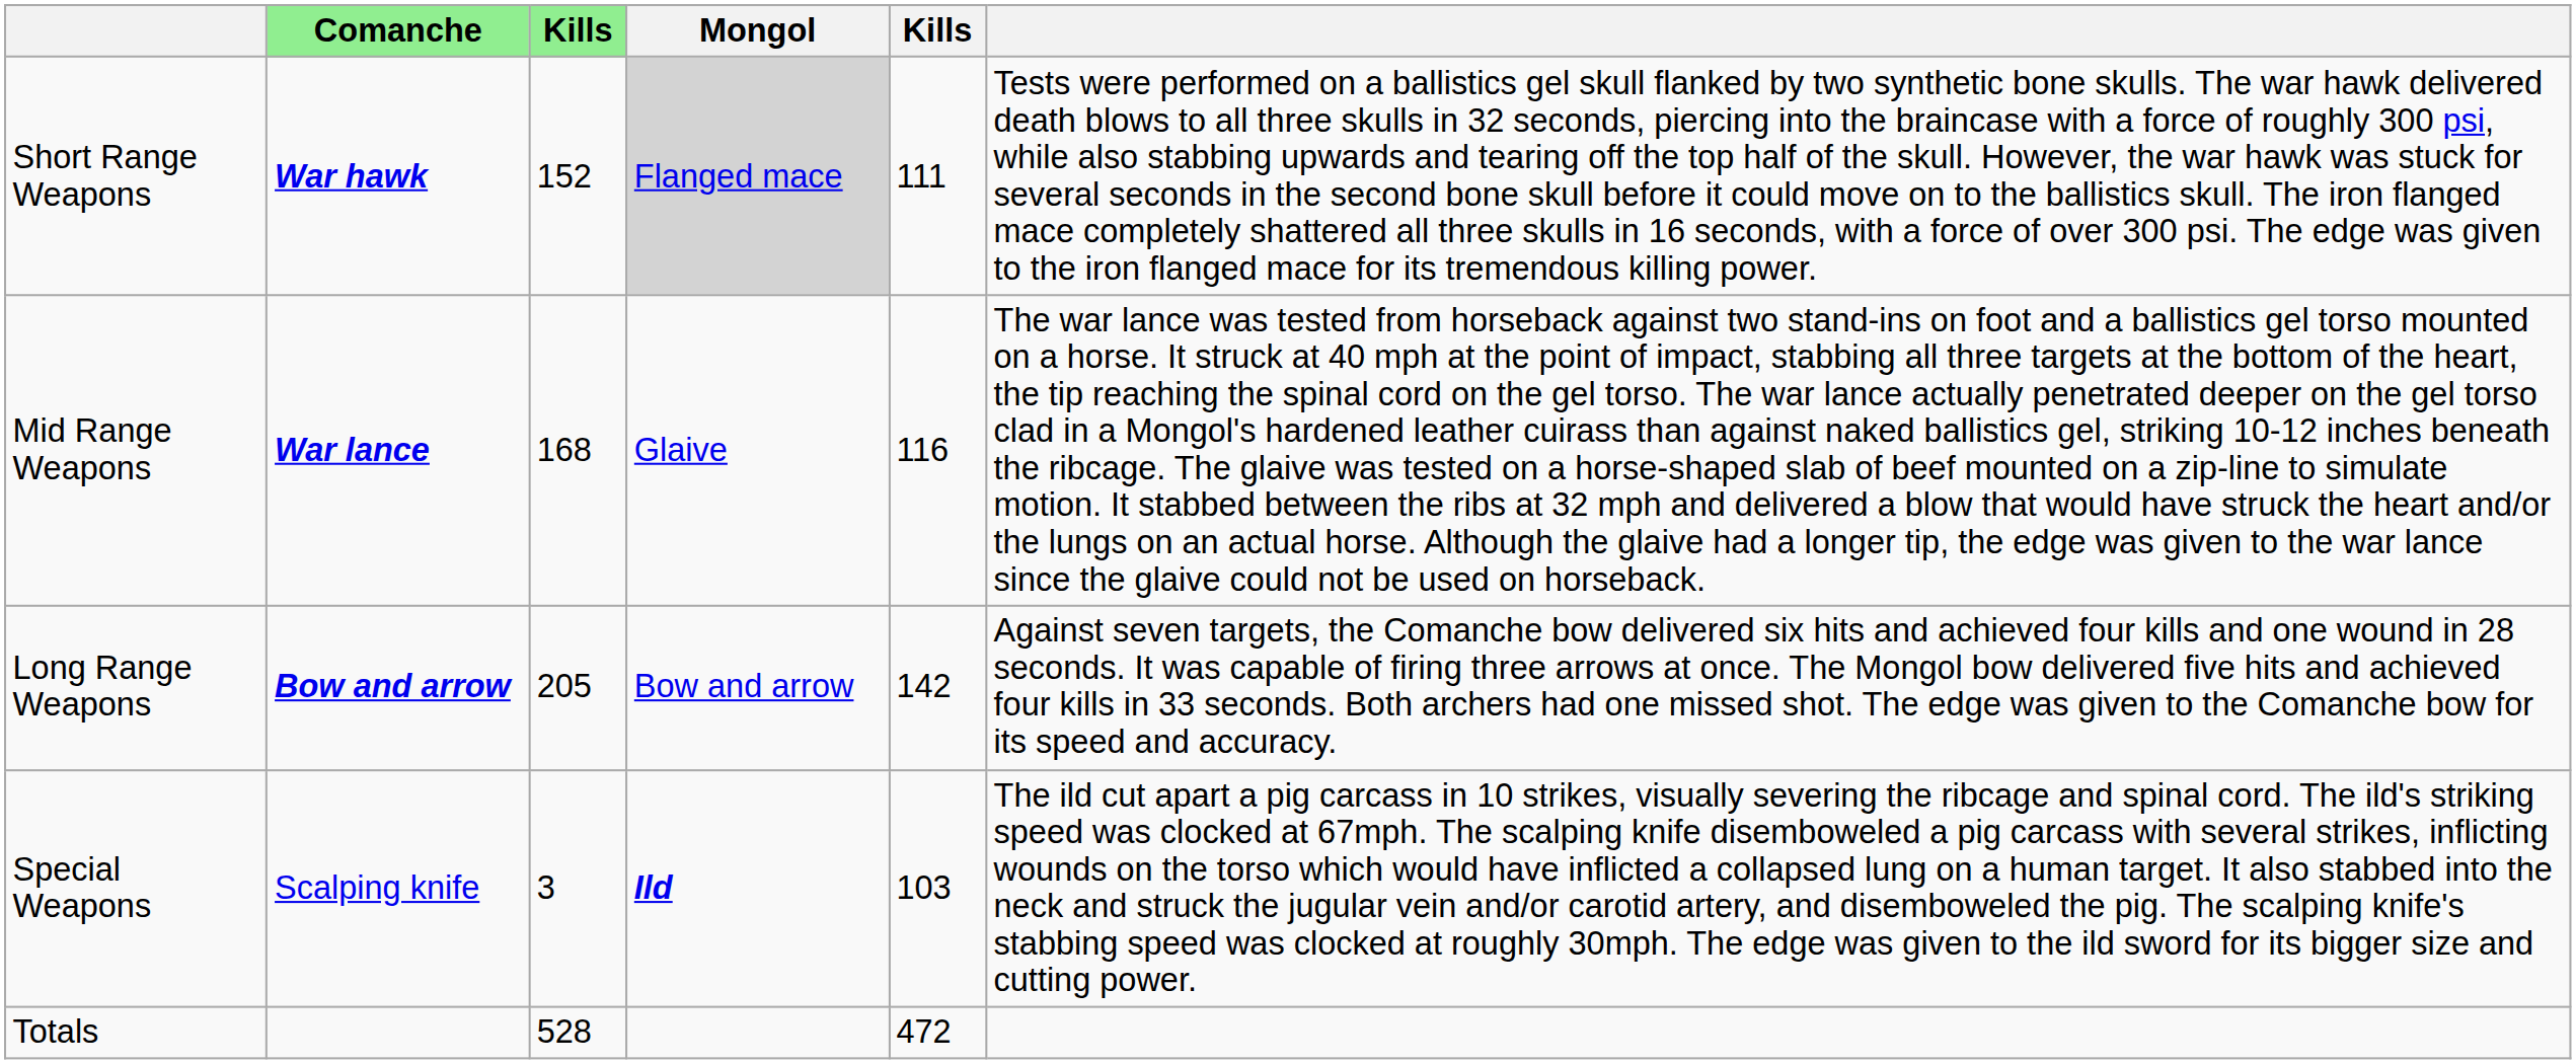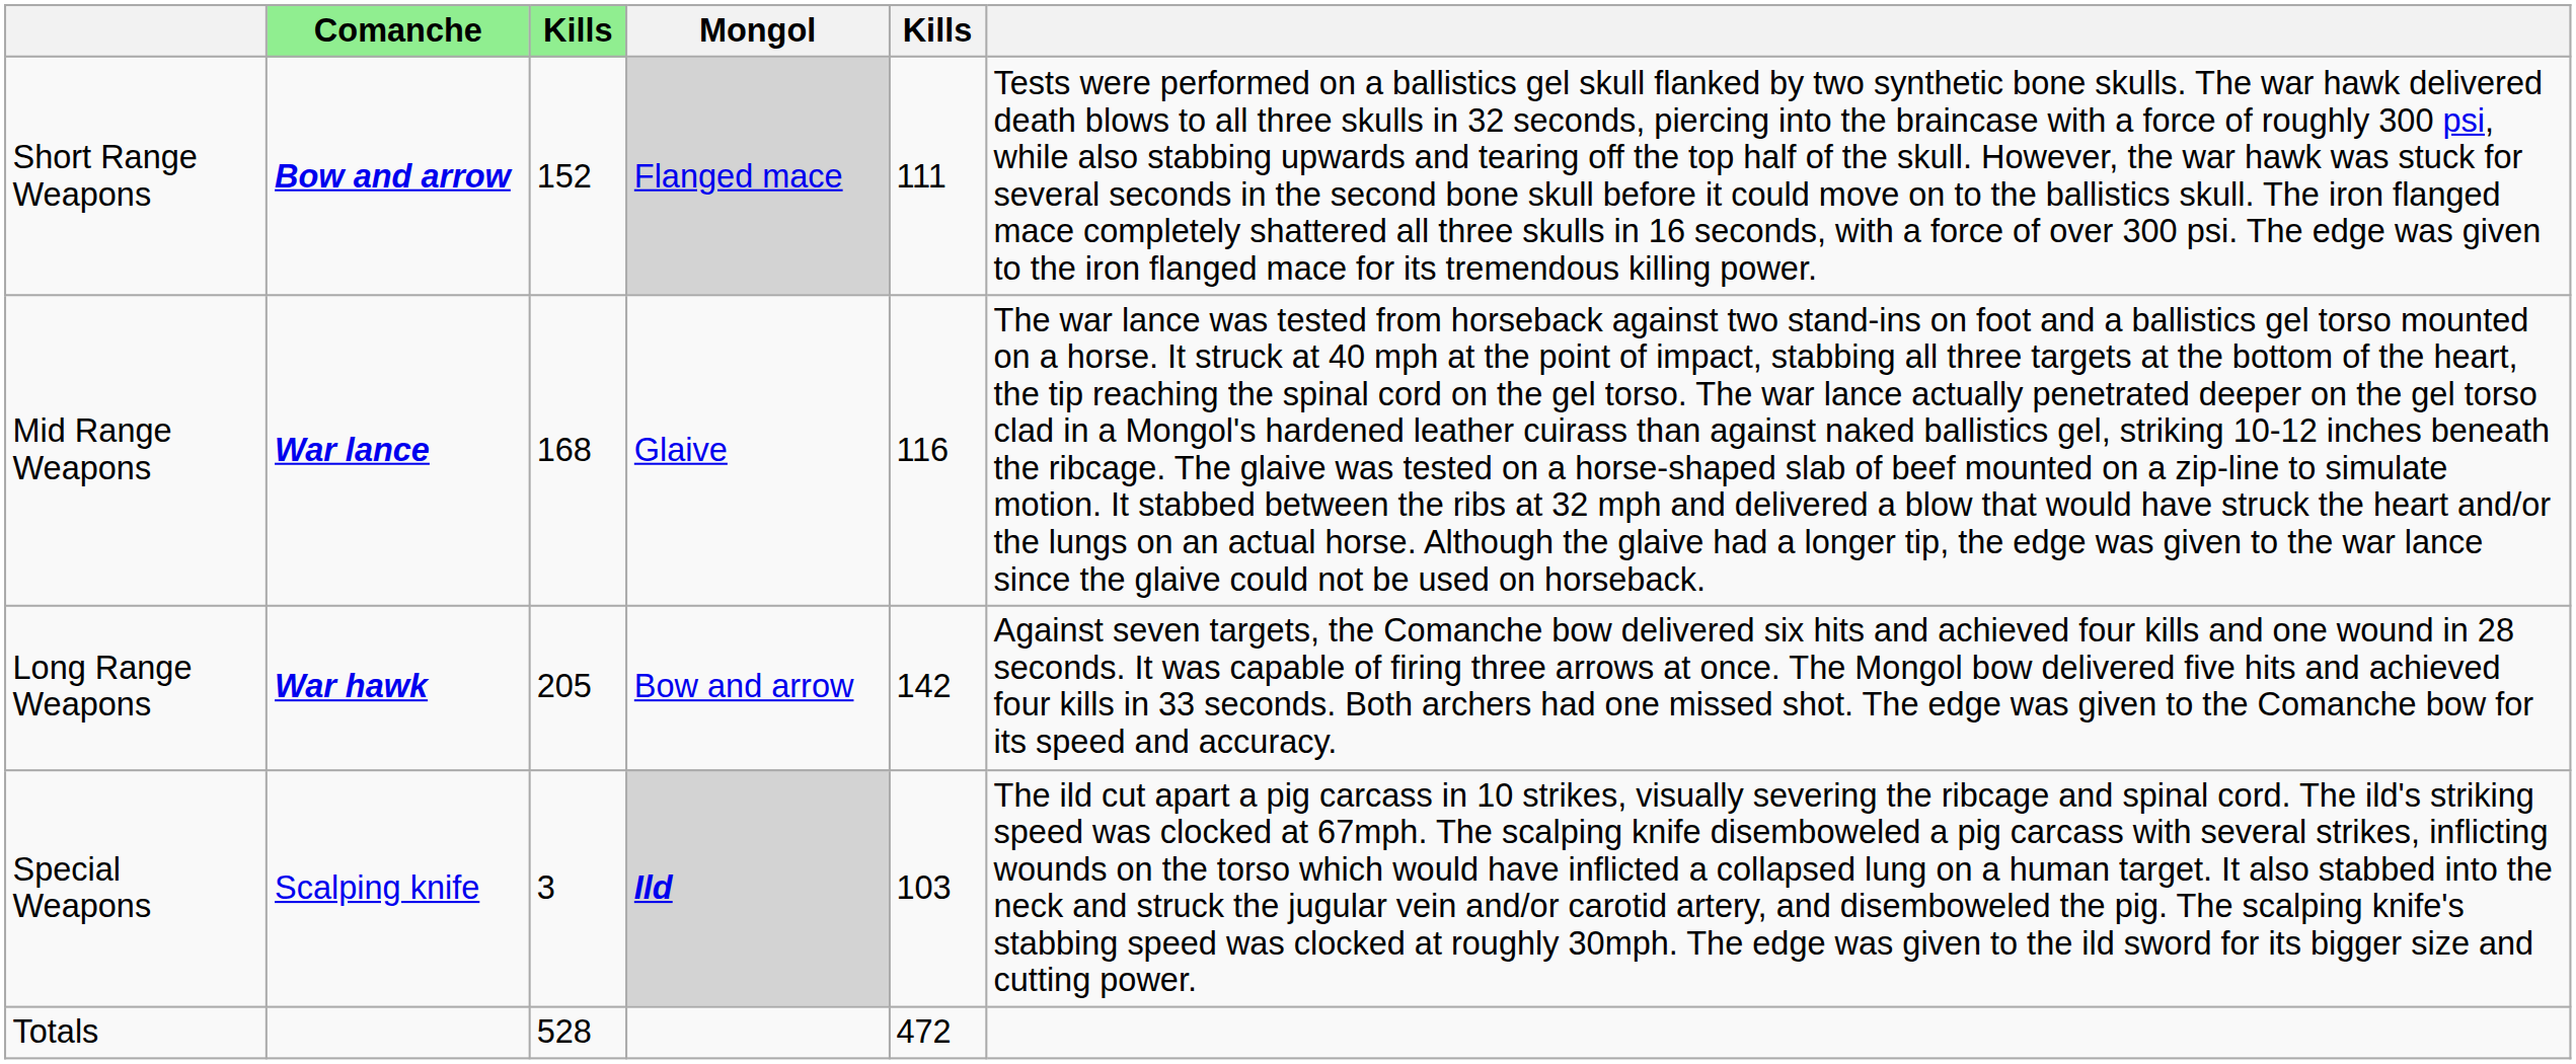Short Range Weapons | Comanche: War hawk -> Bow and arrow
Long Range Weapons | Comanche: Bow and arrow -> War hawk
Special Weapons | Mongol: no background -> lightgrey background
